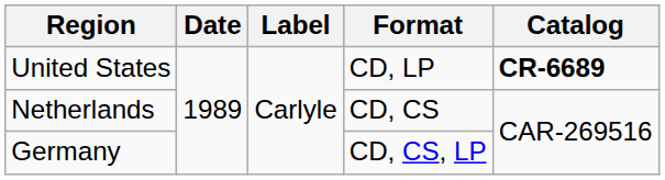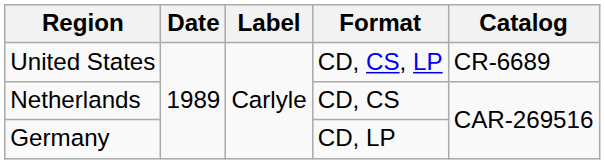United States | Format: CD, LP -> CD, CS, LP
United States | Catalog: bold -> normal
Germany | Format: CD, CS, LP -> CD, LP
